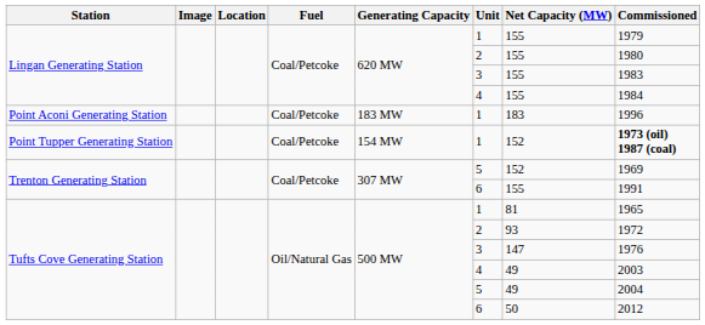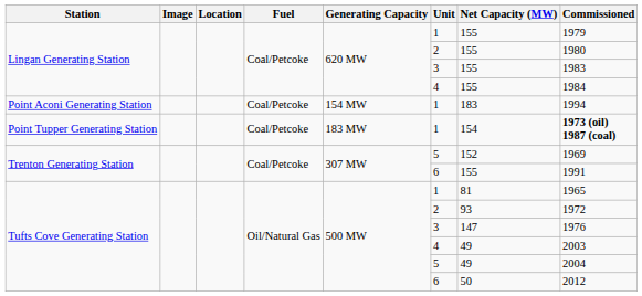Point Aconi Generating Station | Generating Capacity: 183 MW -> 154 MW
Point Aconi Generating Station | Commissioned: 1996 -> 1994
Point Tupper Generating Station | Generating Capacity: 154 MW -> 183 MW
Point Tupper Generating Station | Net Capacity (MW): 152 -> 154
